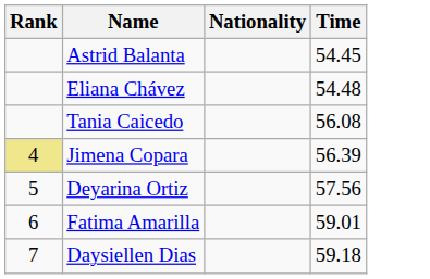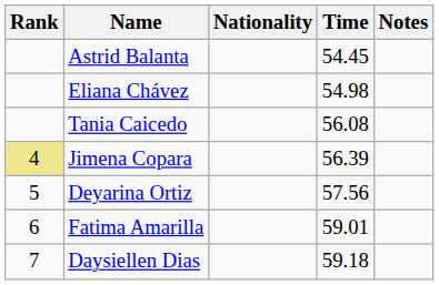+ column: Notes
Eliana Chávez | Time: 54.48 -> 54.98
